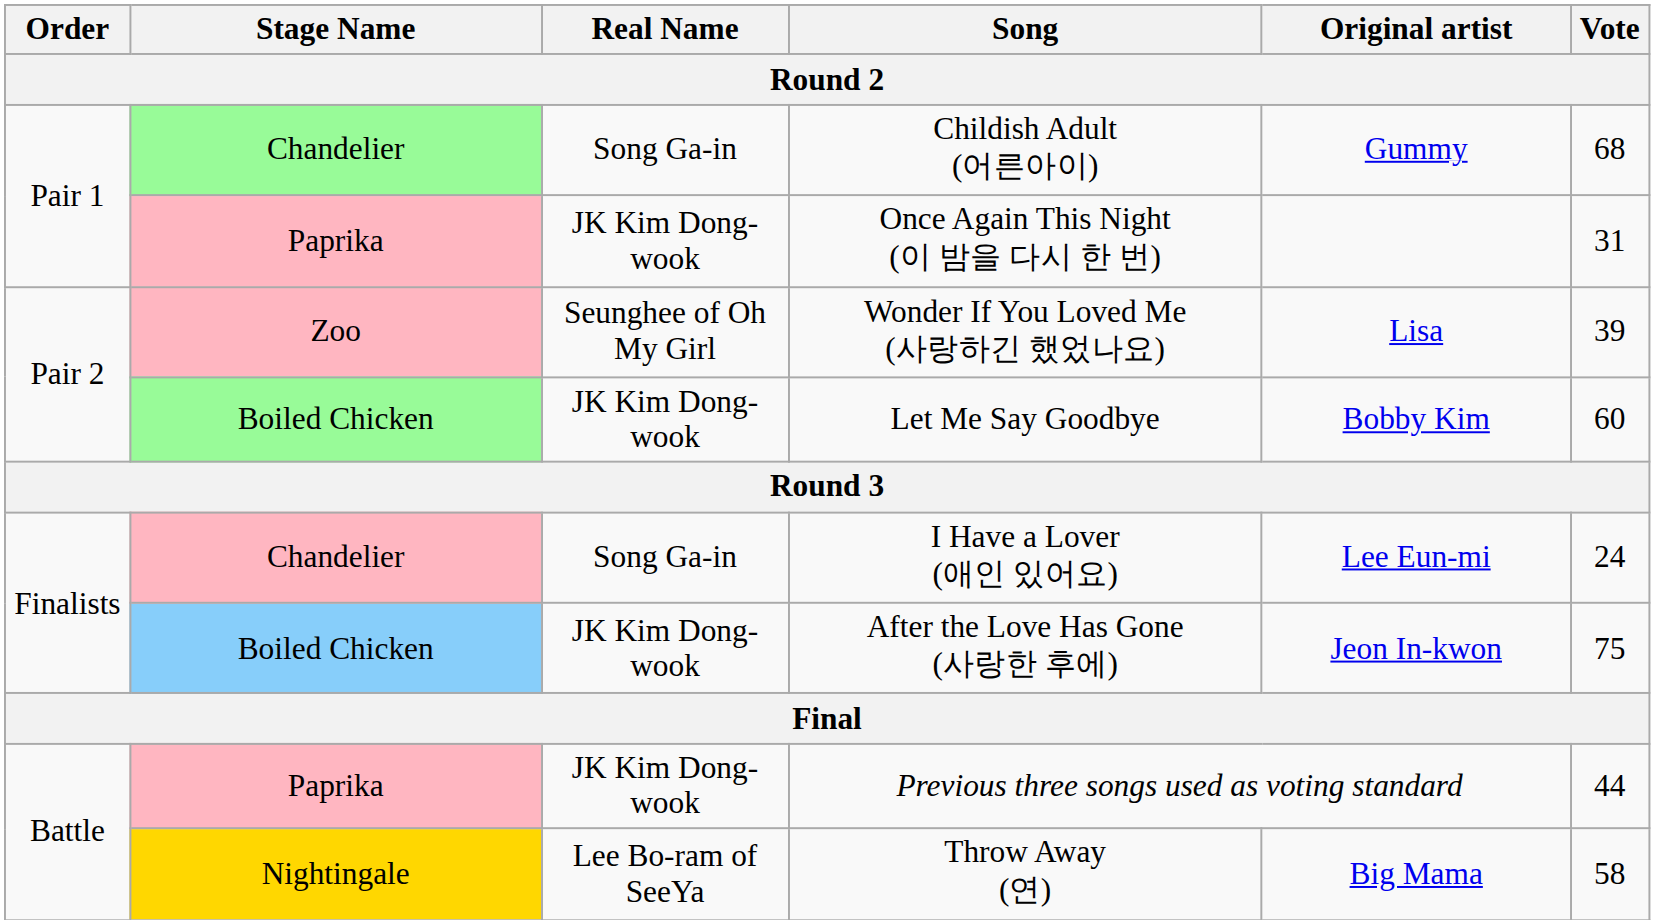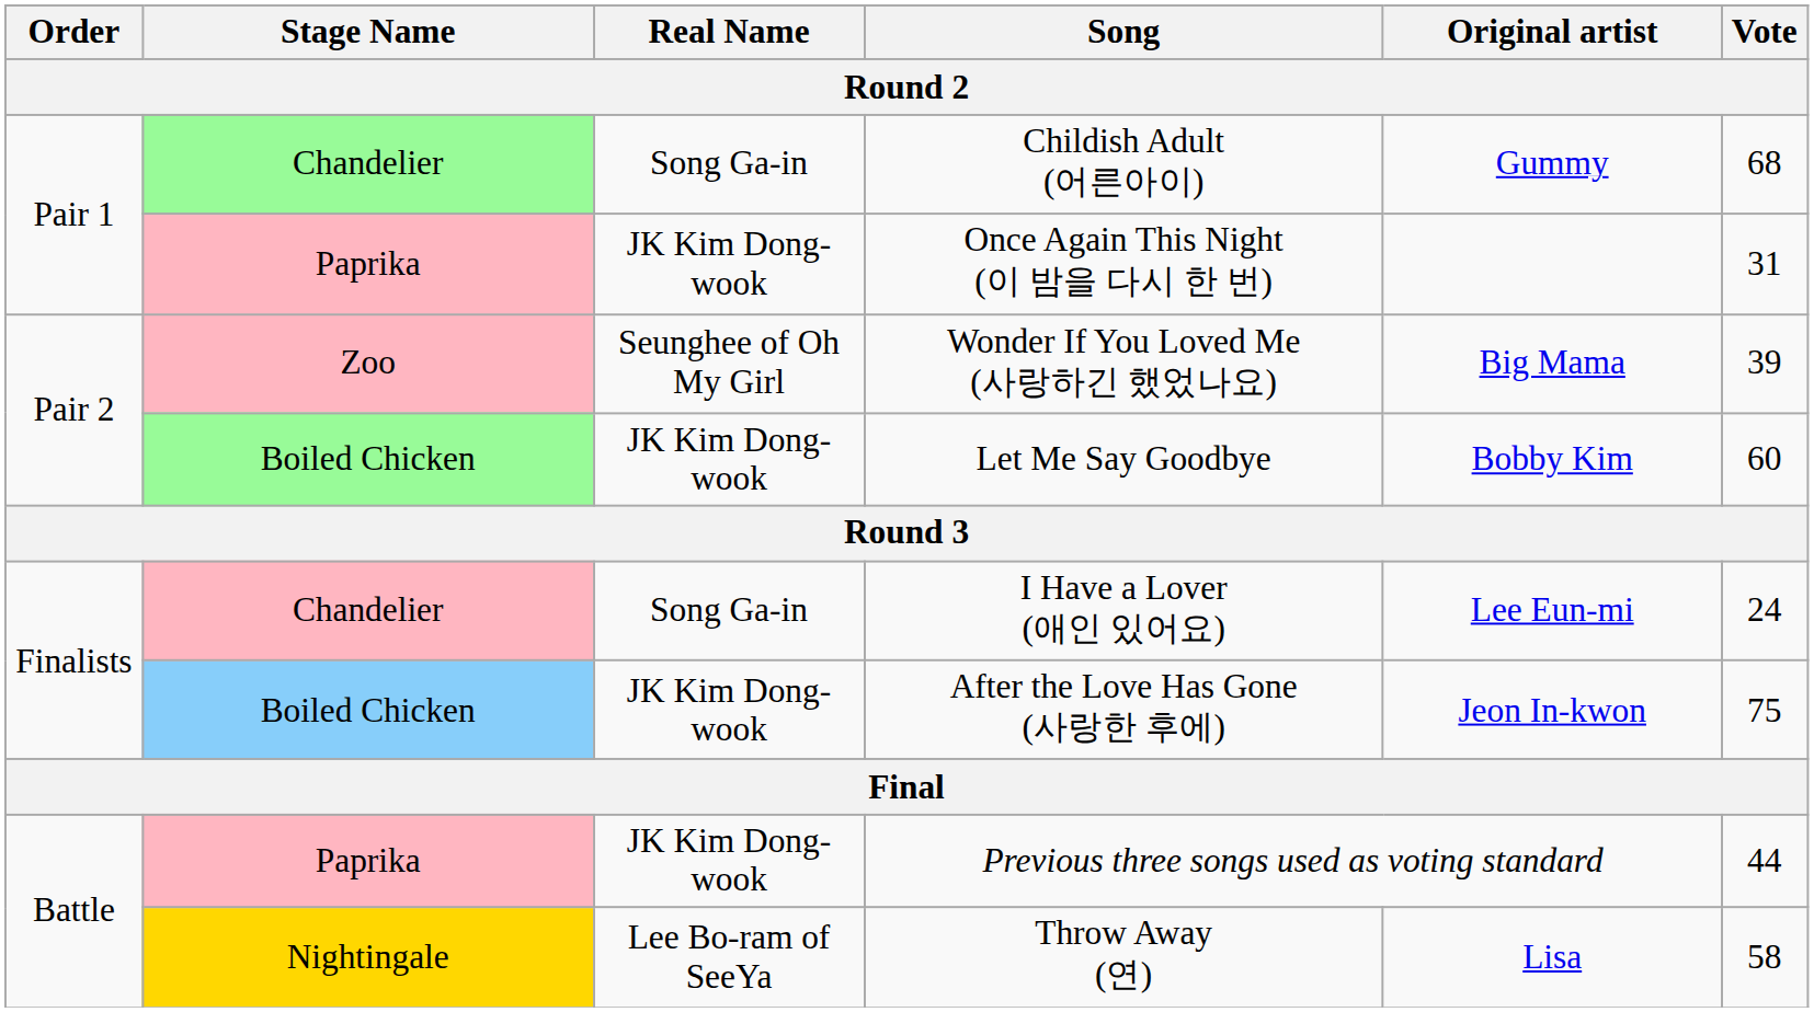Wonder If You Loved Me (사랑하긴 했었나요) | Original artist: Lisa -> Big Mama
Throw Away (연) | Original artist: Big Mama -> Lisa
